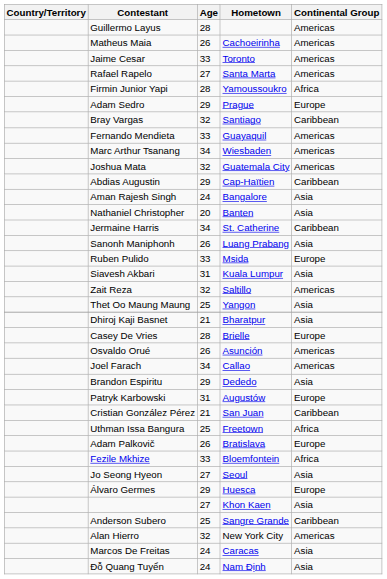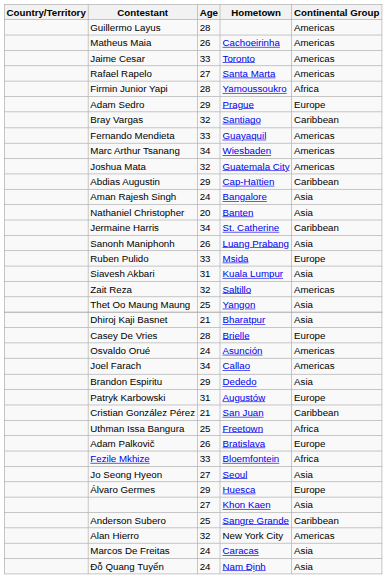Osvaldo Orué | Age: 26 -> 24
